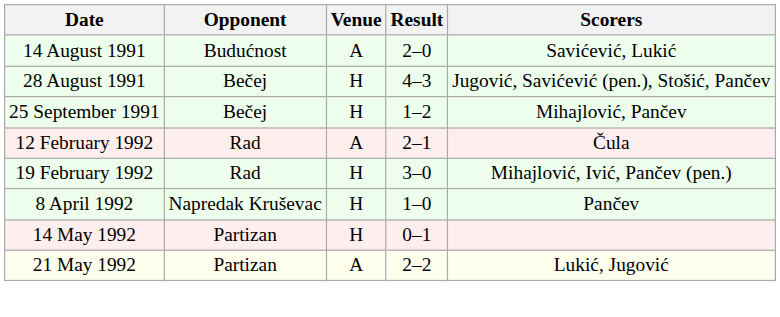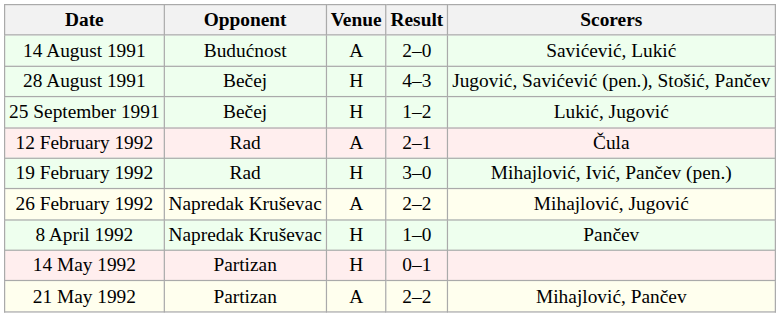25 September 1991 | Scorers: Mihajlović, Pančev -> Lukić, Jugović
+ row: 26 February 1992 | Napredak Kruševac | A | 2–2 | Mihajlović, Jugović
21 May 1992 | Scorers: Lukić, Jugović -> Mihajlović, Pančev
